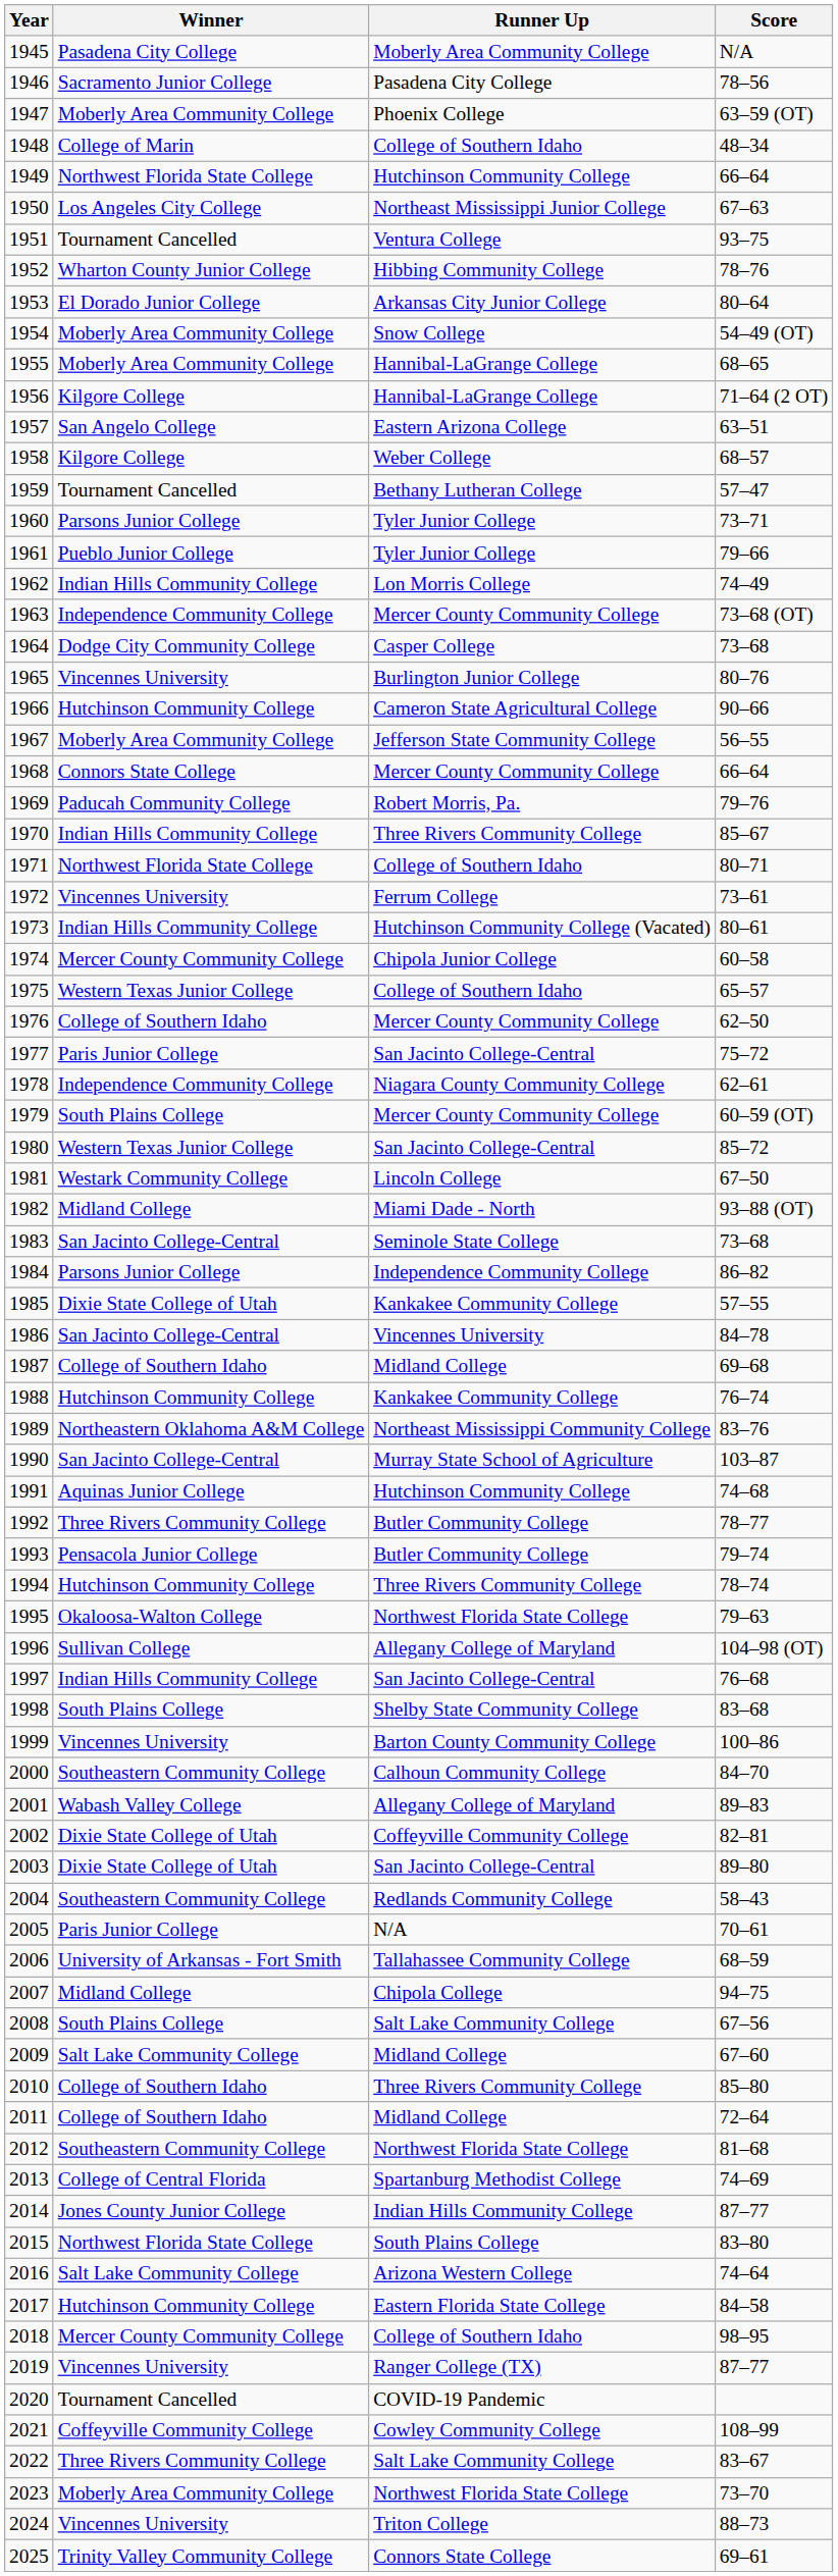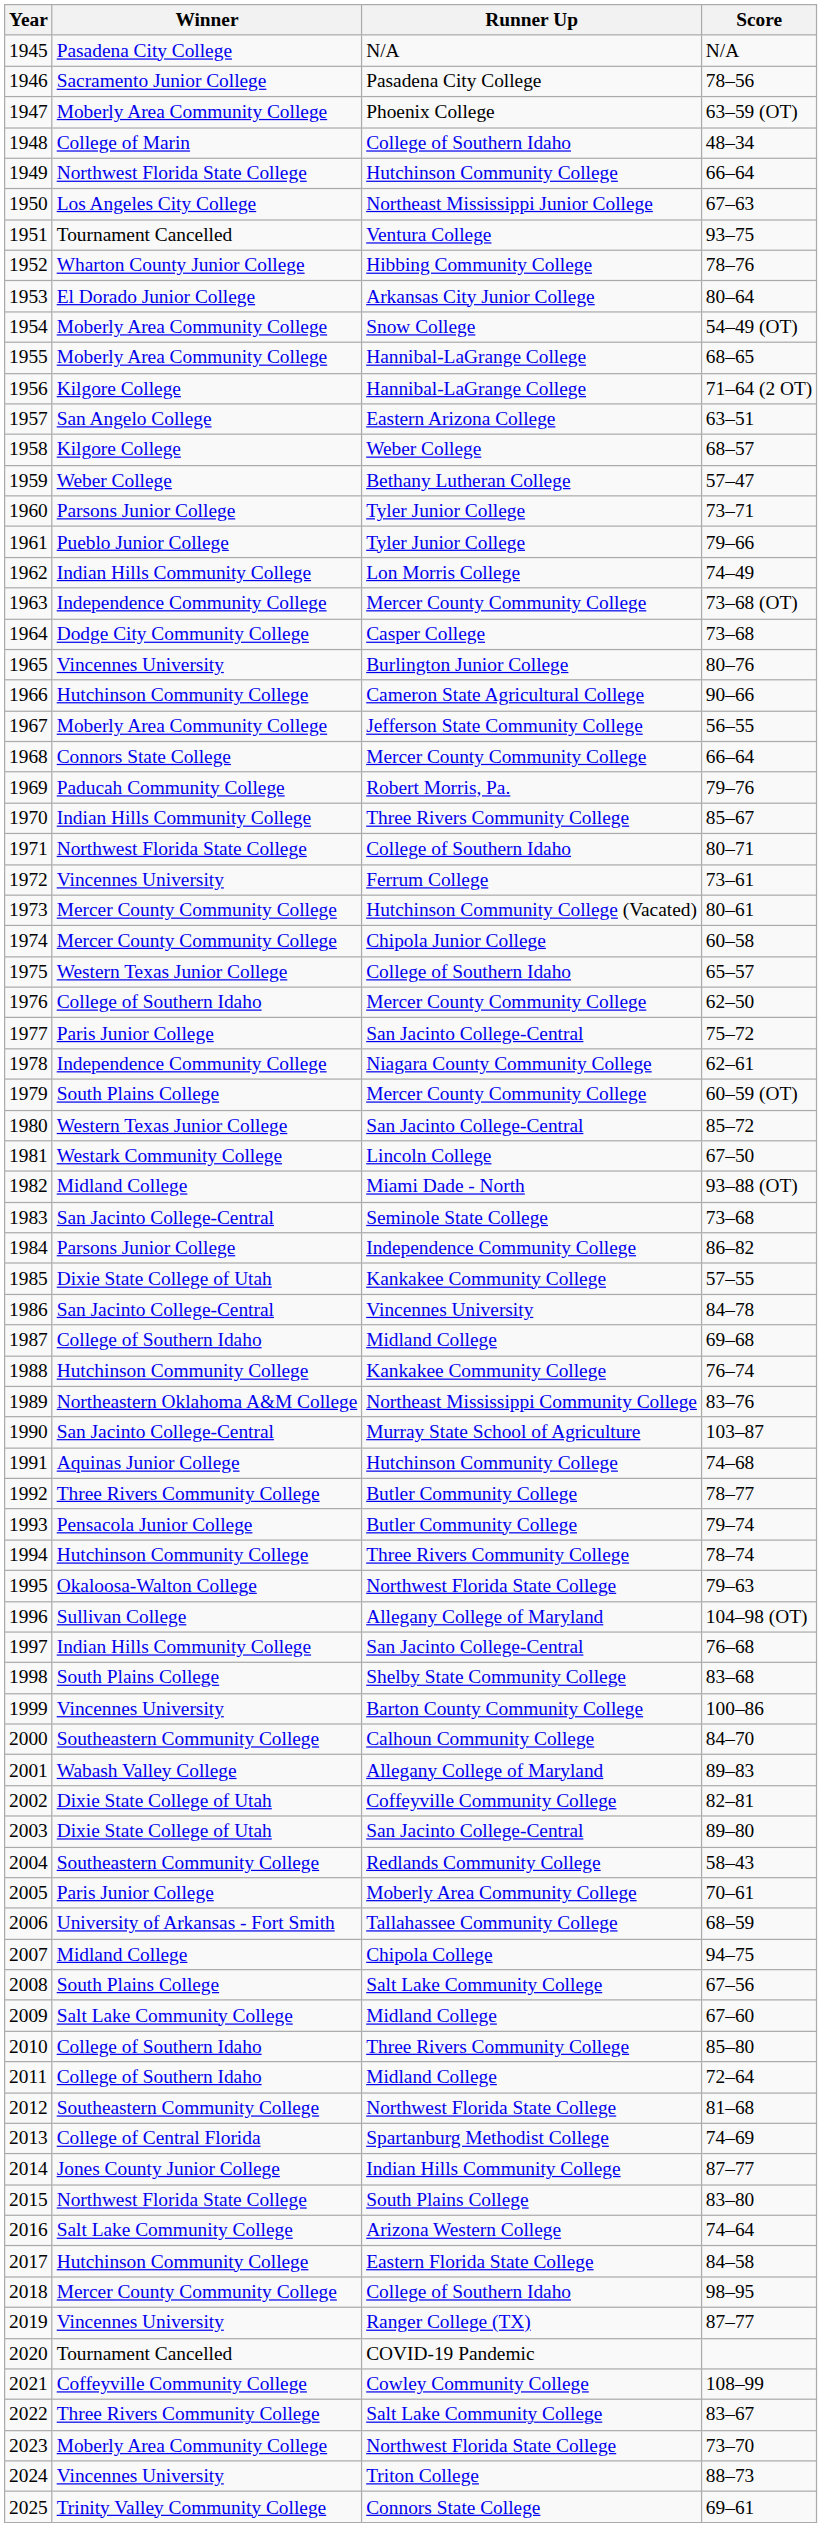1945 | Runner Up: Moberly Area Community College -> N/A
1959 | Winner: Tournament Cancelled -> Weber College
1973 | Winner: Indian Hills Community College -> Mercer County Community College
2005 | Runner Up: N/A -> Moberly Area Community College
